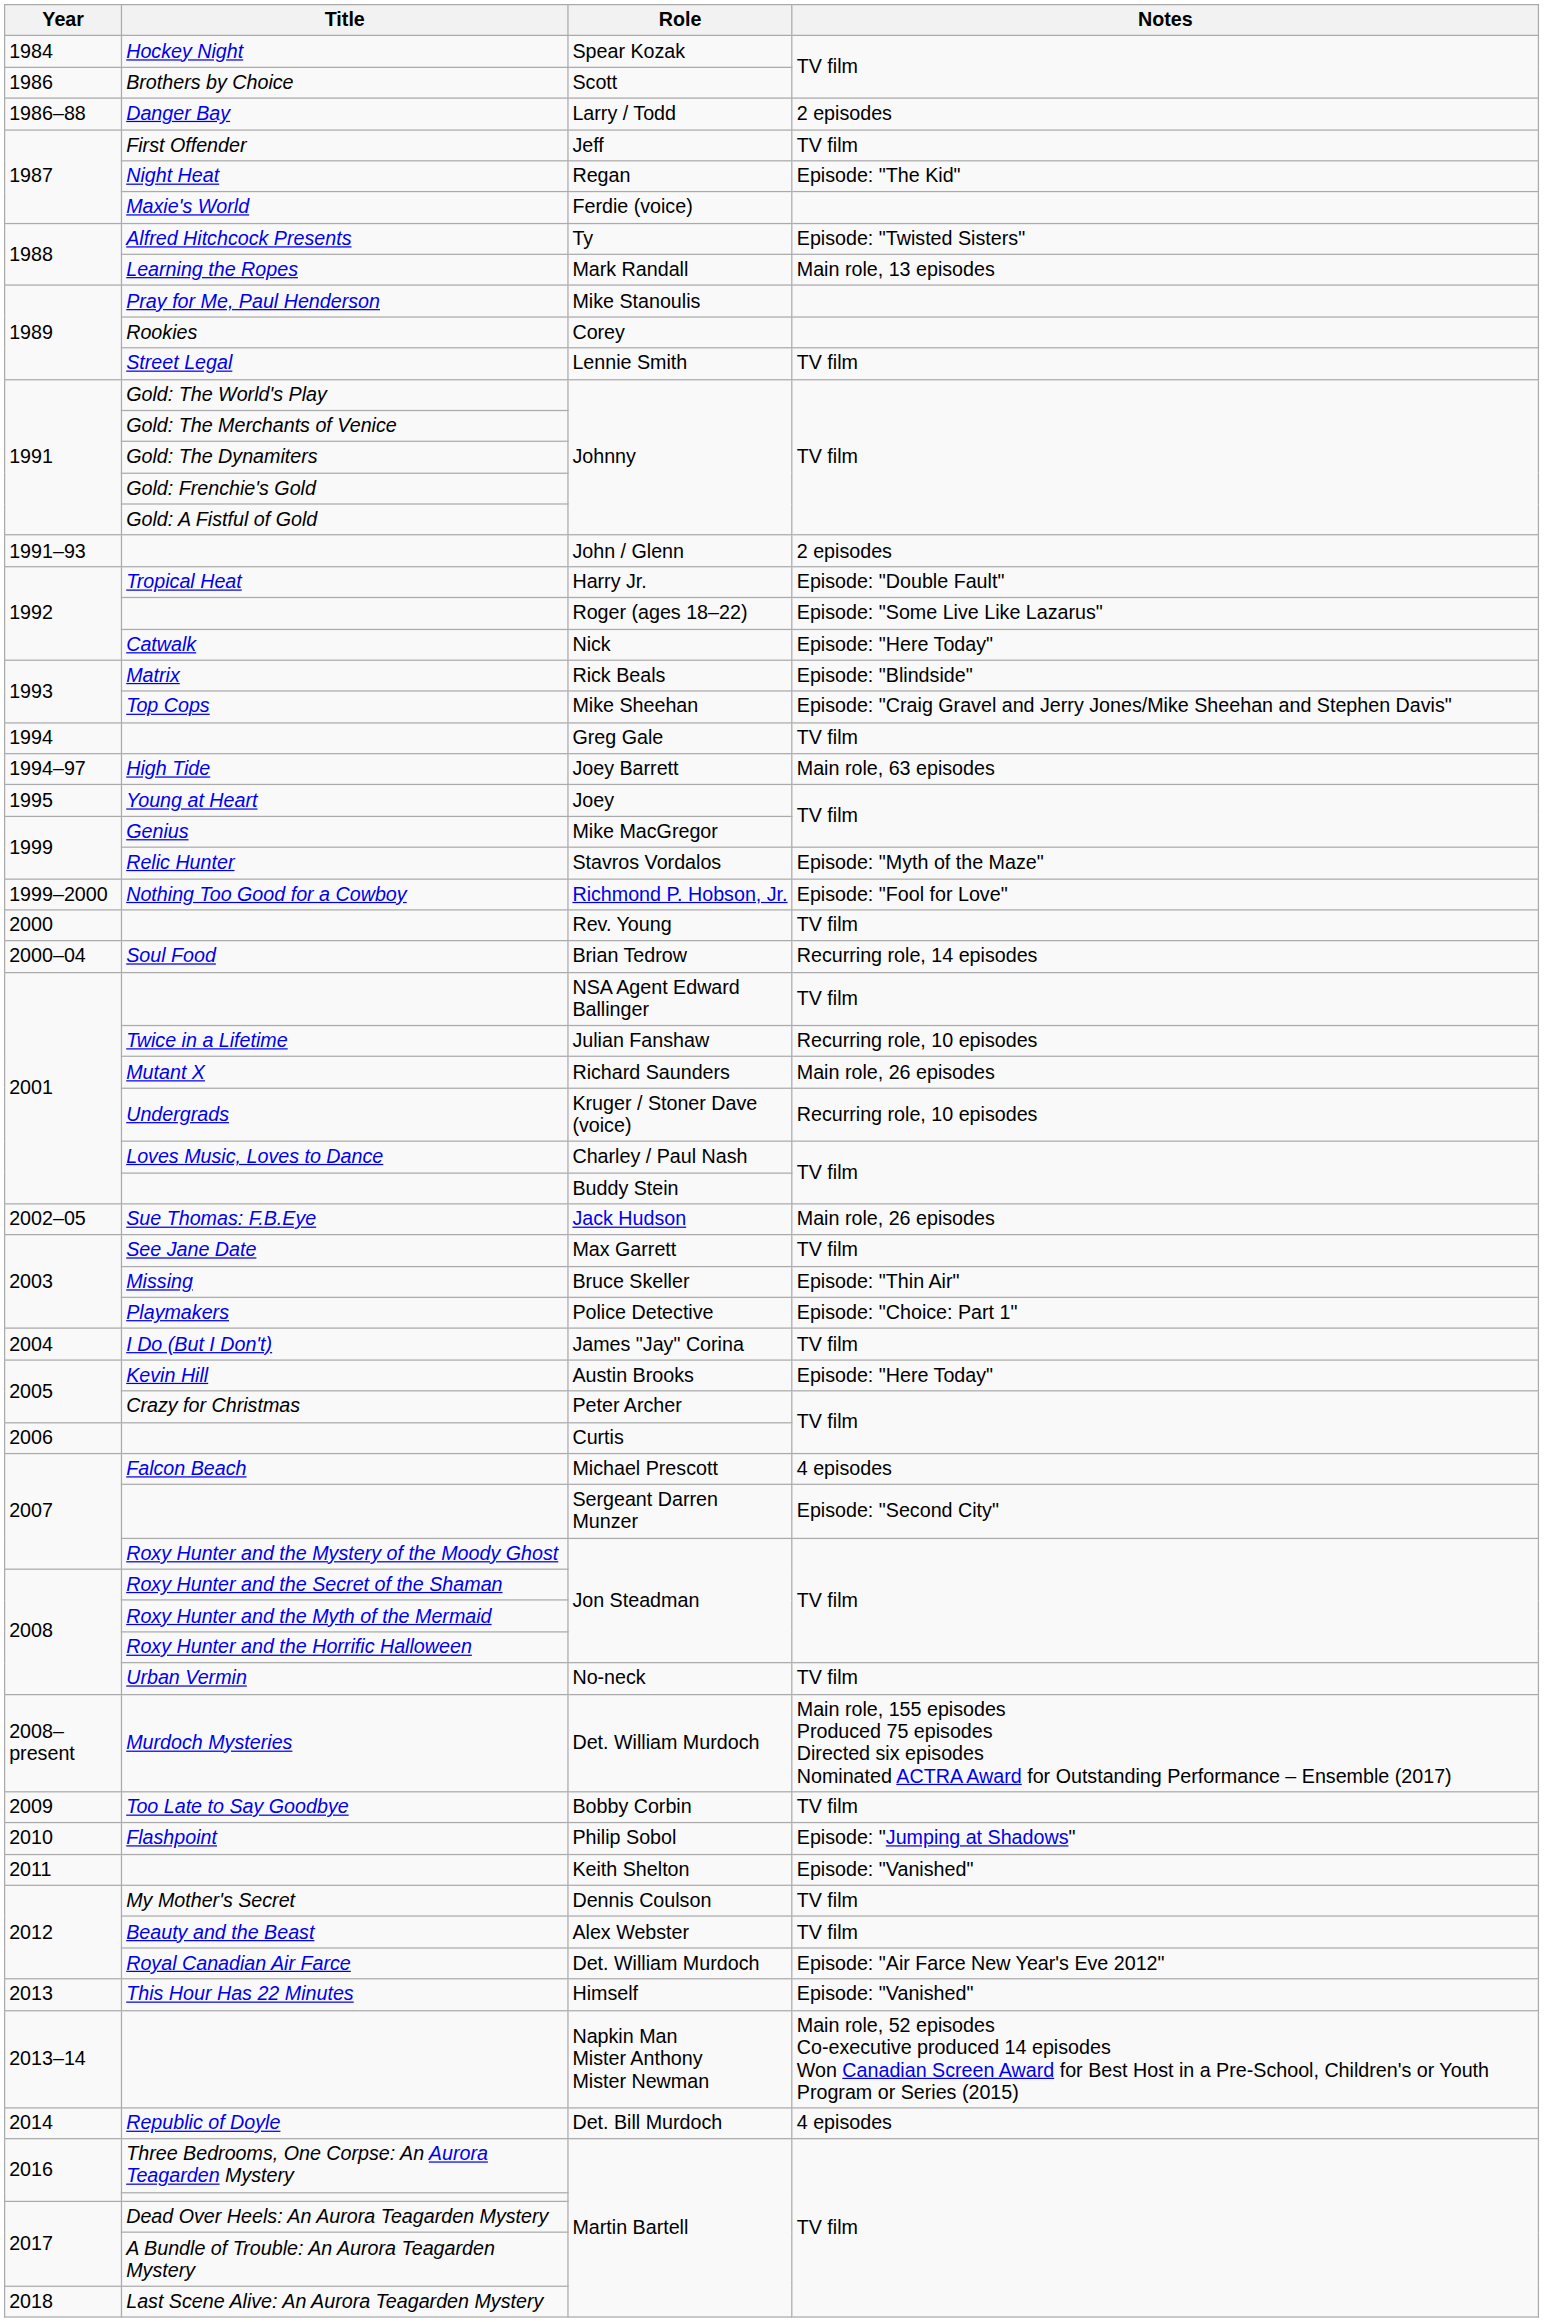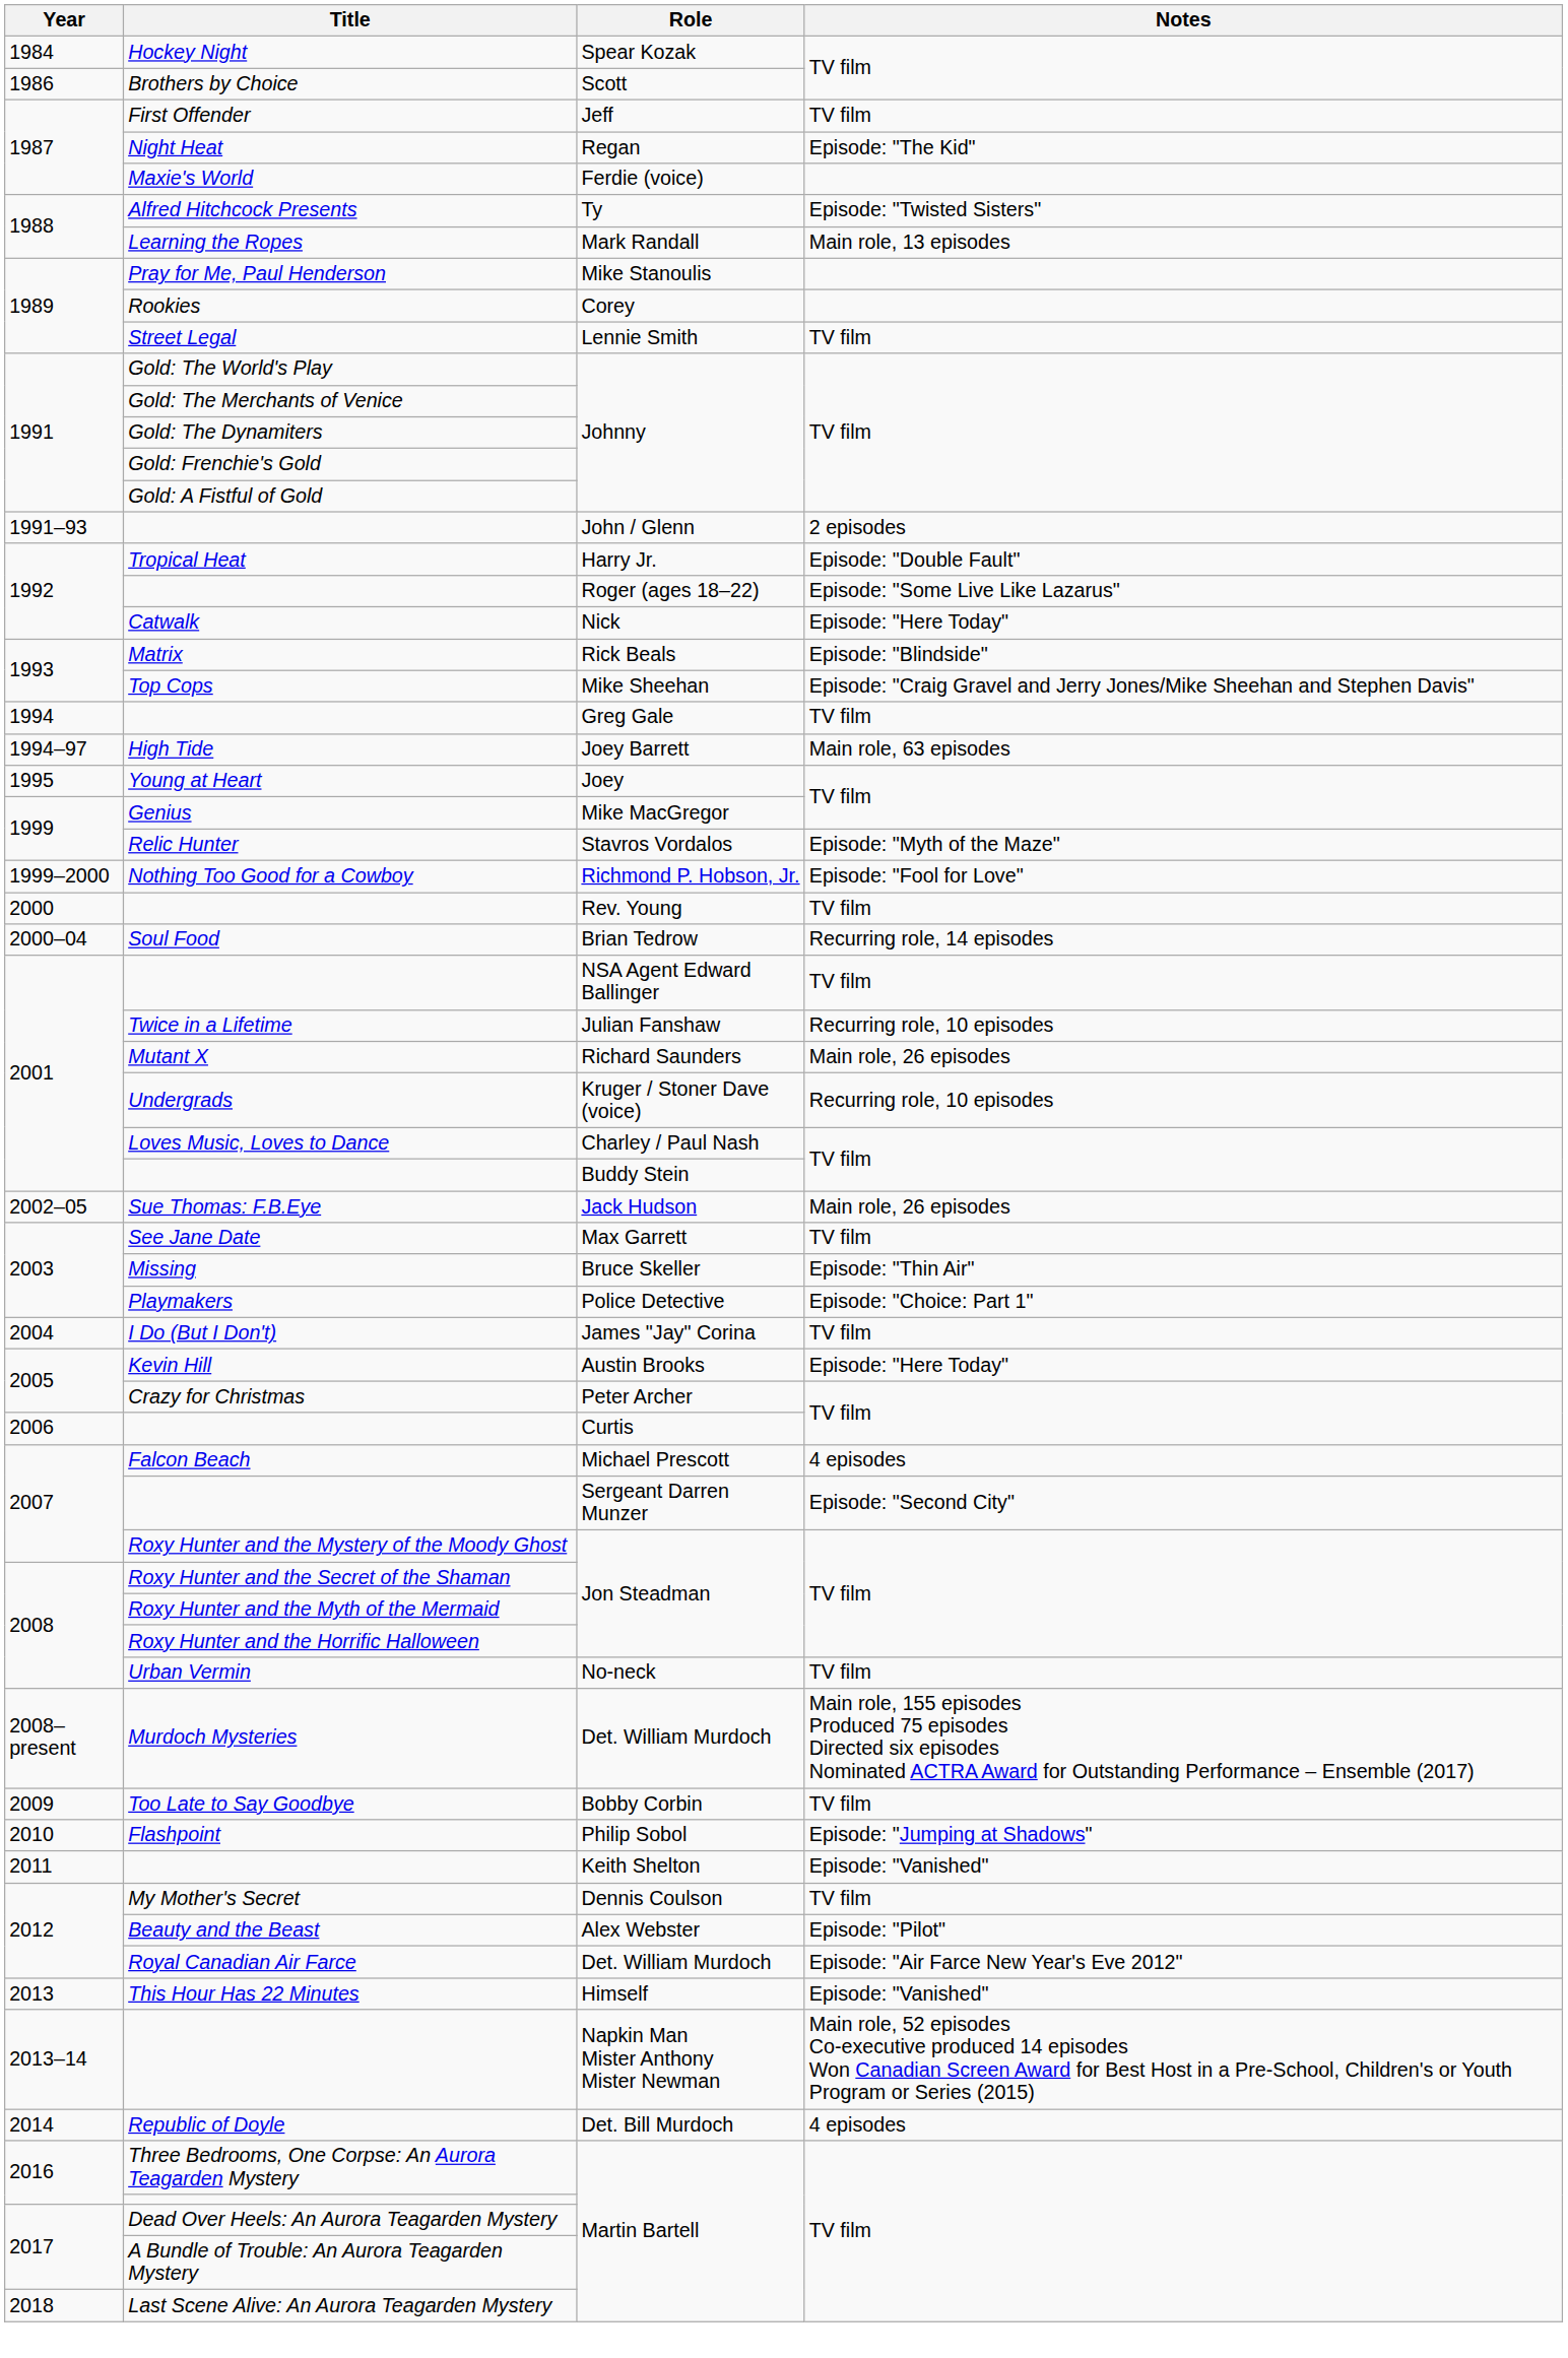- row: 1986–88 | Danger Bay | Larry / Todd | 2 episodes
Beauty and the Beast | Notes: TV film -> Episode: "Pilot"
